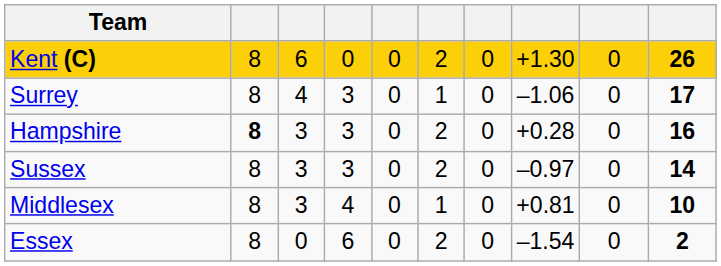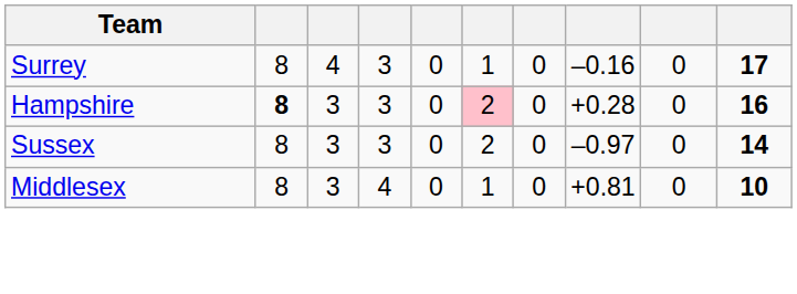- row: Kent (C) | 8 | 6 | 0 | 0 | 2 | 0 | +1.30 | 0 | 26
Surrey | column 8: –1.06 -> –0.16
Hampshire | column 6: no background -> pink background
- row: Essex | 8 | 0 | 6 | 0 | 2 | 0 | –1.54 | 0 | 2
